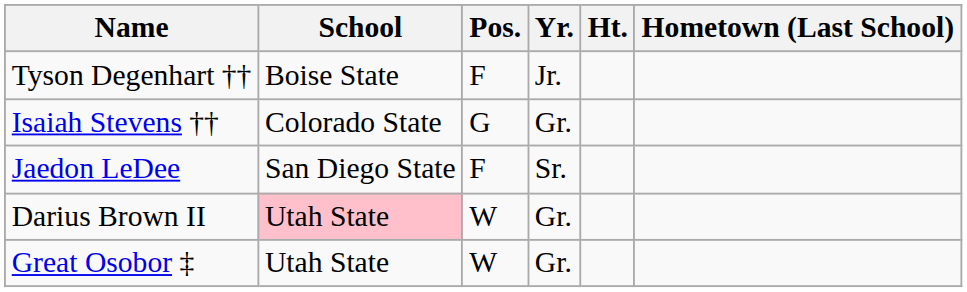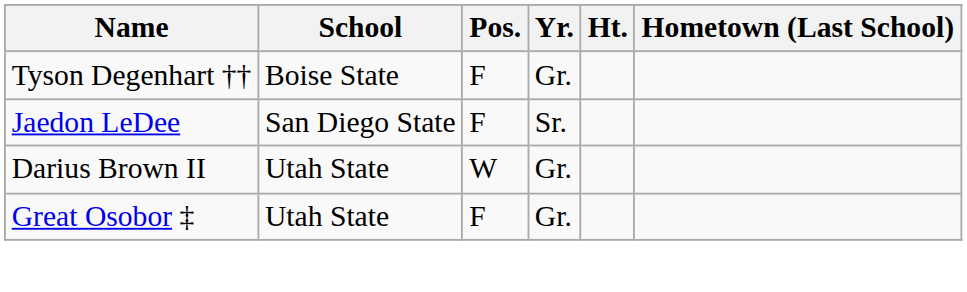Tyson Degenhart †† | Yr.: Jr. -> Gr.
- row: Isaiah Stevens †† | Colorado State | G | Gr.
Darius Brown II | School: pink background -> no background
Great Osobor ‡ | Pos.: W -> F
